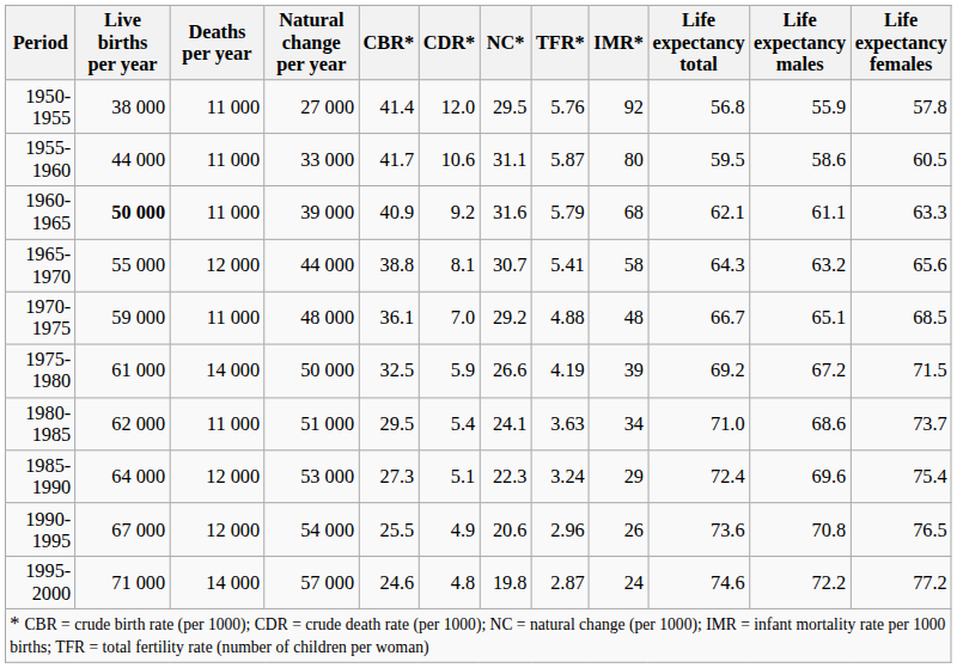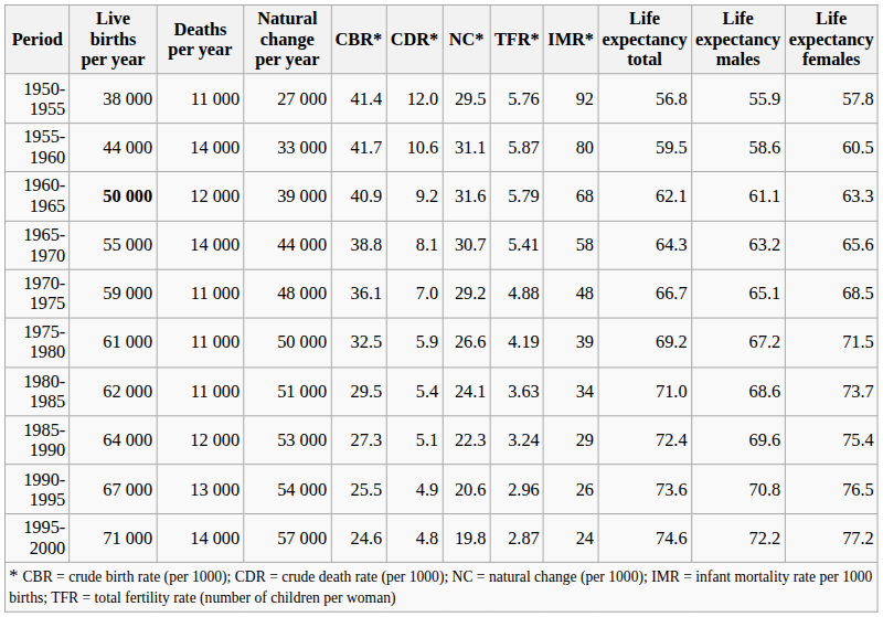1955-1960 | Deaths per year: 11 000 -> 14 000
1960-1965 | Deaths per year: 11 000 -> 12 000
1965-1970 | Deaths per year: 12 000 -> 14 000
1975-1980 | Deaths per year: 14 000 -> 11 000
1990-1995 | Deaths per year: 12 000 -> 13 000
